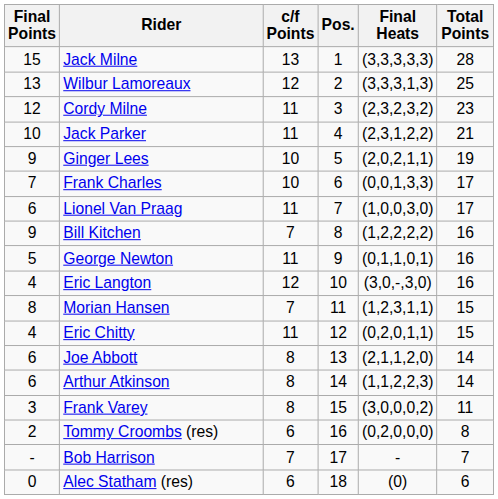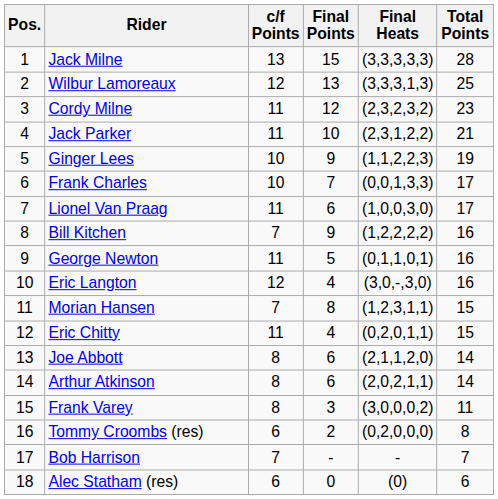columns swapped: Pos. <-> Final Points
Ginger Lees | Final Heats: (2,0,2,1,1) -> (1,1,2,2,3)
Arthur Atkinson | Final Heats: (1,1,2,2,3) -> (2,0,2,1,1)
